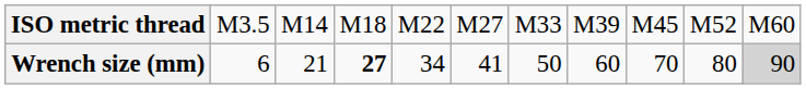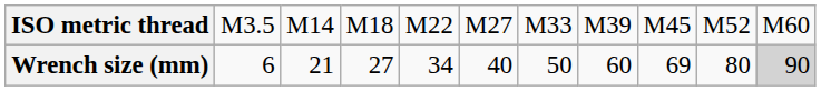Wrench size (mm) | column 4: bold -> normal
Wrench size (mm) | column 6: 41 -> 40
Wrench size (mm) | column 9: 70 -> 69
